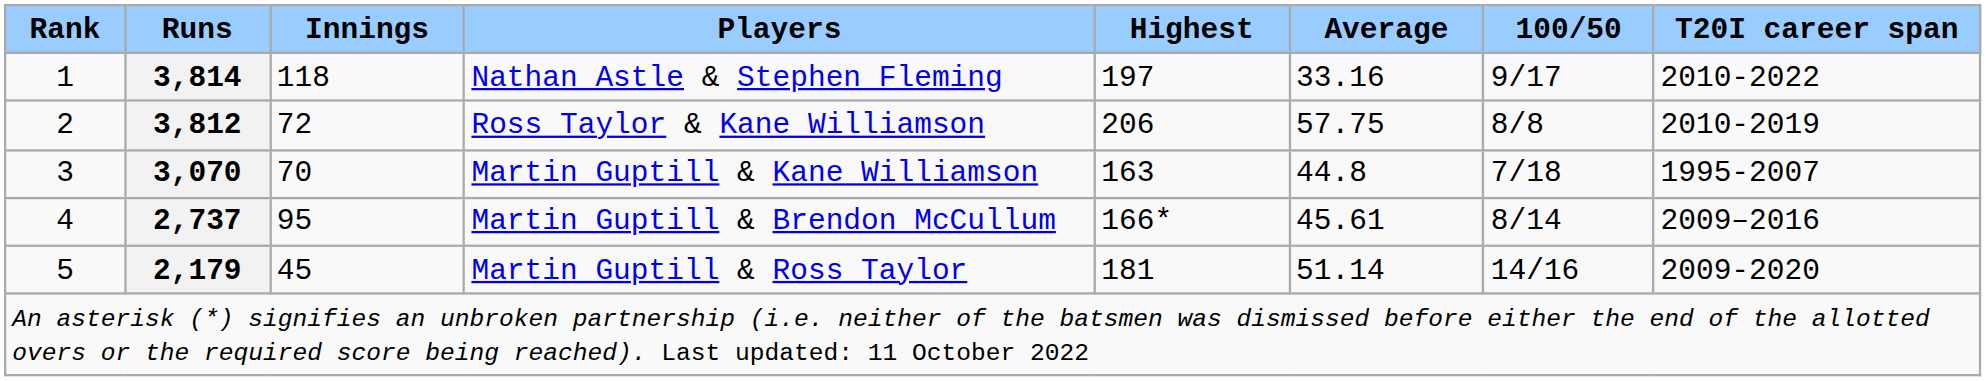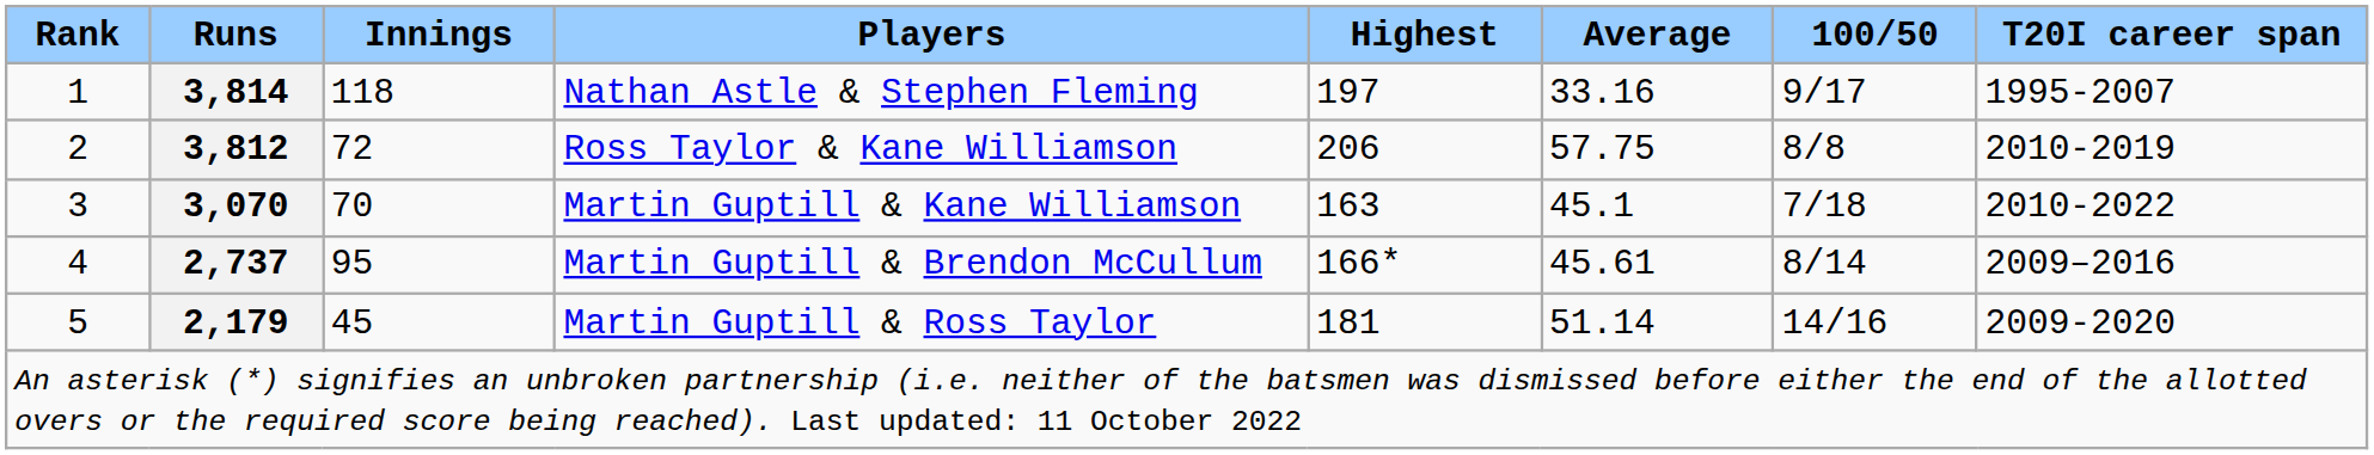Nathan Astle & Stephen Fleming | T20I career span: 2010-2022 -> 1995-2007
Martin Guptill & Kane Williamson | Average: 44.8 -> 45.1
Martin Guptill & Kane Williamson | T20I career span: 1995-2007 -> 2010-2022
